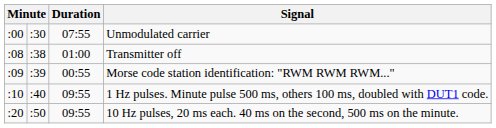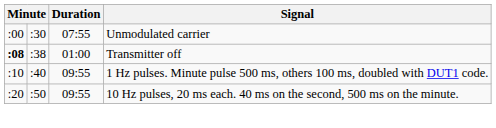Transmitter off | column 1: normal -> bold
- row: :09 | :39 | 00:55 | Morse code station identification: "RWM RWM RWM..."
